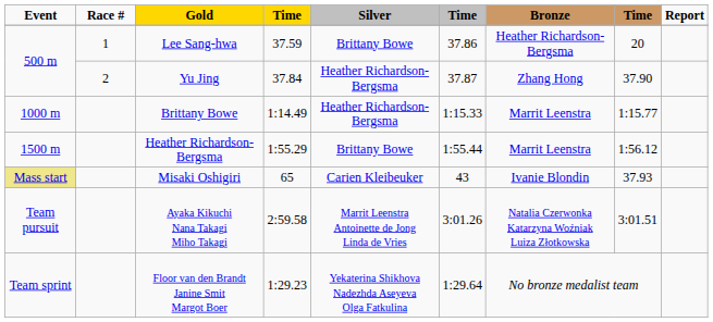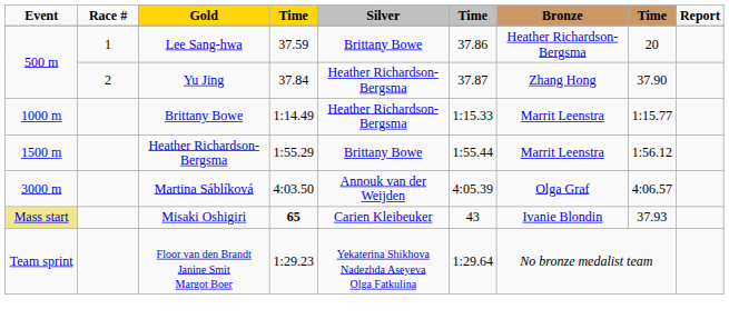+ row: 3000 m | Martina Sáblíková | 4:03.50 | Annouk van der Weijden | 4:05.39 | Olga Graf | 4:06.57
Misaki Oshigiri | column 4: normal -> bold
- row: Team pursuit | Ayaka Kikuchi Nana Takagi Miho Takagi | 2:59.58 | Marrit Leenstra Antoinette de Jong Linda de Vries | 3:01.26 | Natalia Czerwonka Katarzyna Woźniak Luiza Złotkowska | 3:01.51
